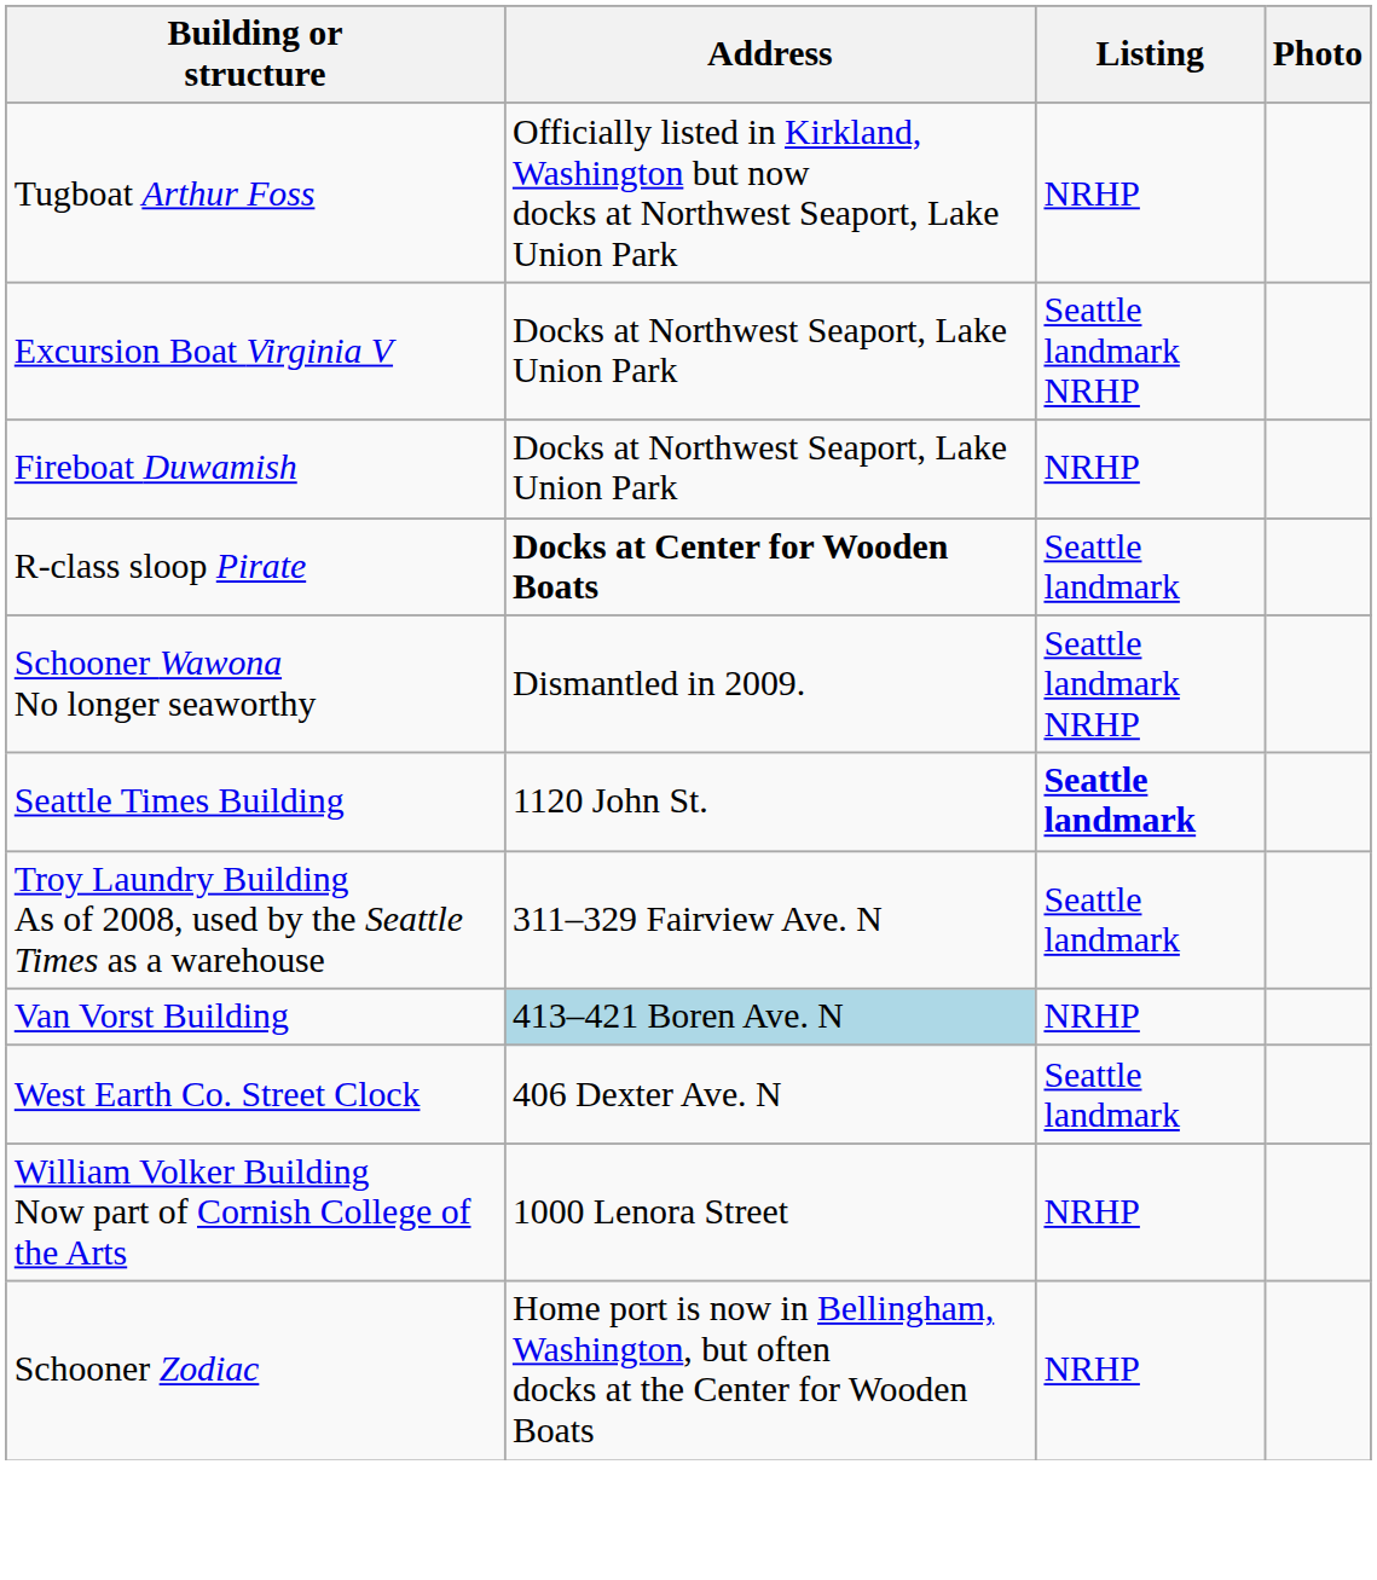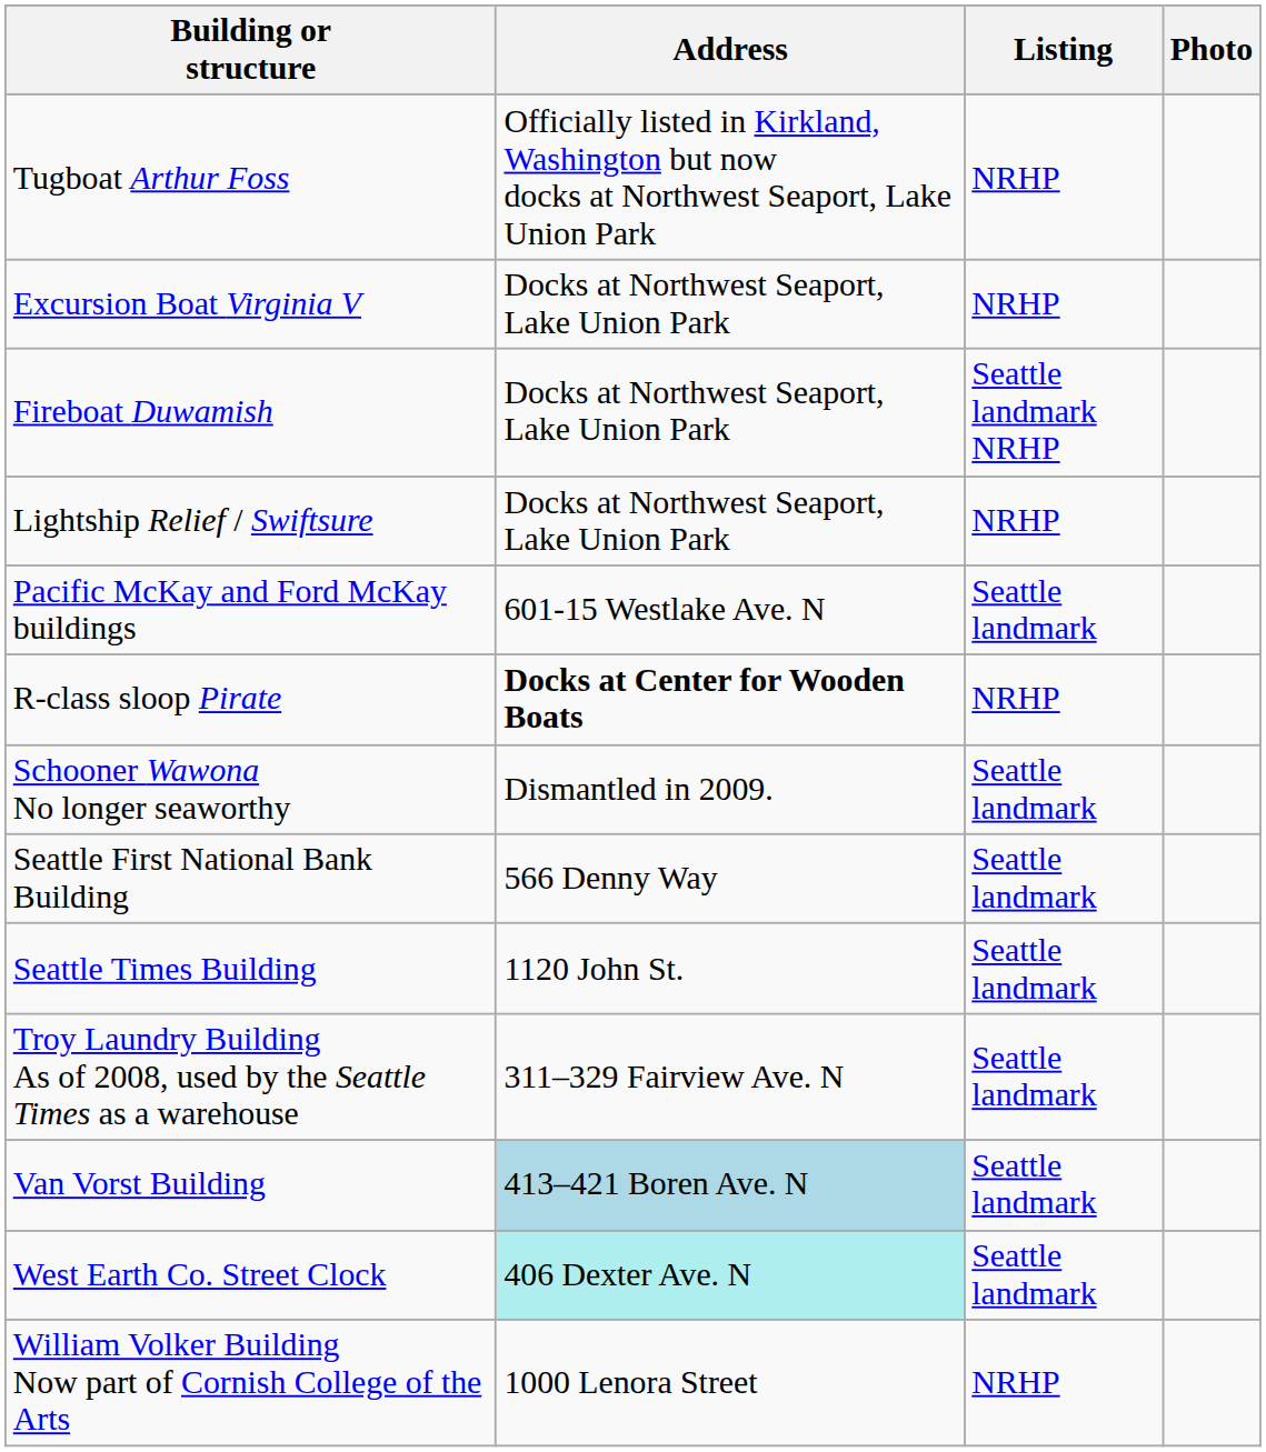Excursion Boat Virginia V | Listing: Seattle landmark NRHP -> NRHP
Fireboat Duwamish | Listing: NRHP -> Seattle landmark NRHP
+ row: Lightship Relief / Swiftsure | Docks at Northwest Seaport, Lake Union Park | NRHP
+ row: Pacific McKay and Ford McKay buildings | 601-15 Westlake Ave. N | Seattle landmark
R-class sloop Pirate | Listing: Seattle landmark -> NRHP
Schooner Wawona No longer seaworthy | Listing: Seattle landmark NRHP -> Seattle landmark
+ row: Seattle First National Bank Building | 566 Denny Way | Seattle landmark
Seattle Times Building | Listing: bold -> normal
Van Vorst Building | Listing: NRHP -> Seattle landmark
West Earth Co. Street Clock | Address: no background -> paleturquoise background
- row: Schooner Zodiac | Home port is now in Bellingham, Washington, but often docks at the Center for Wooden Boats | NRHP
